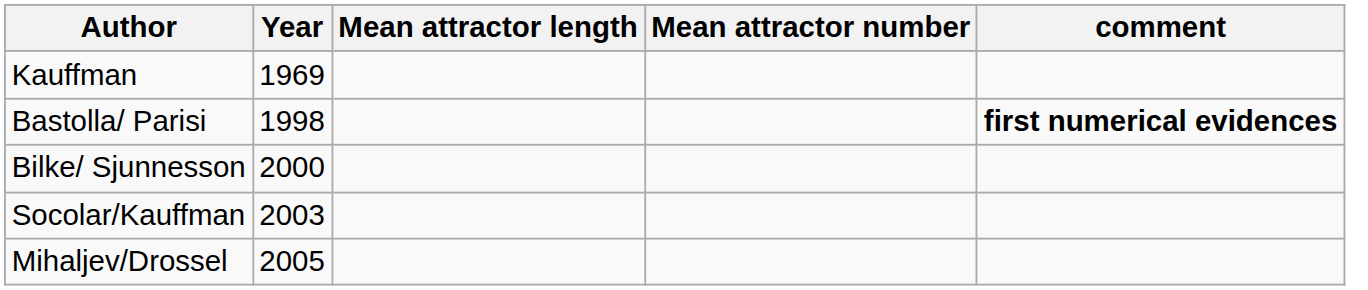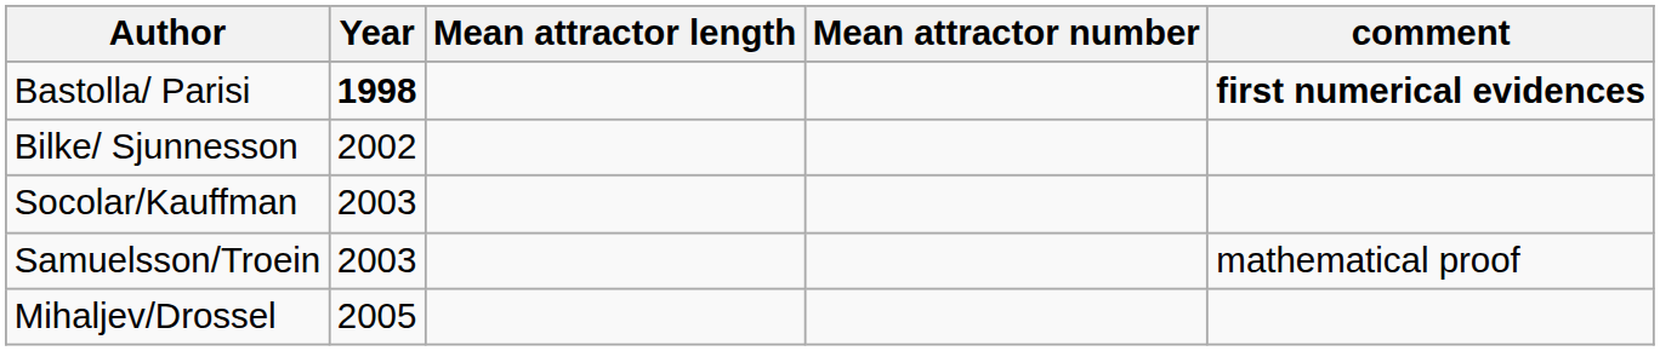- row: Kauffman | 1969
Bastolla/ Parisi | Year: normal -> bold
Bilke/ Sjunnesson | Year: 2000 -> 2002
+ row: Samuelsson/Troein | 2003 | mathematical proof
